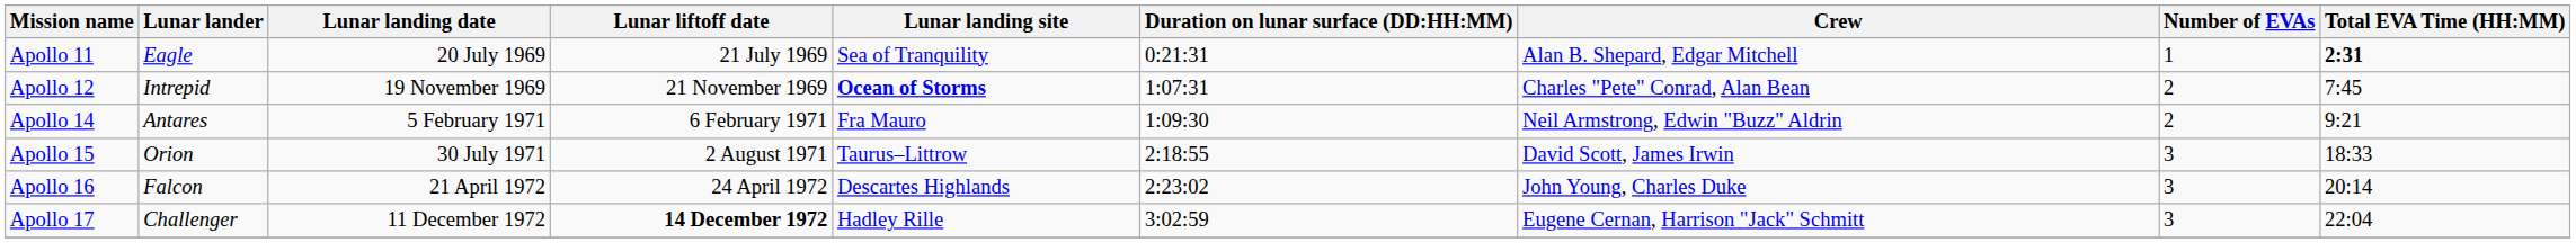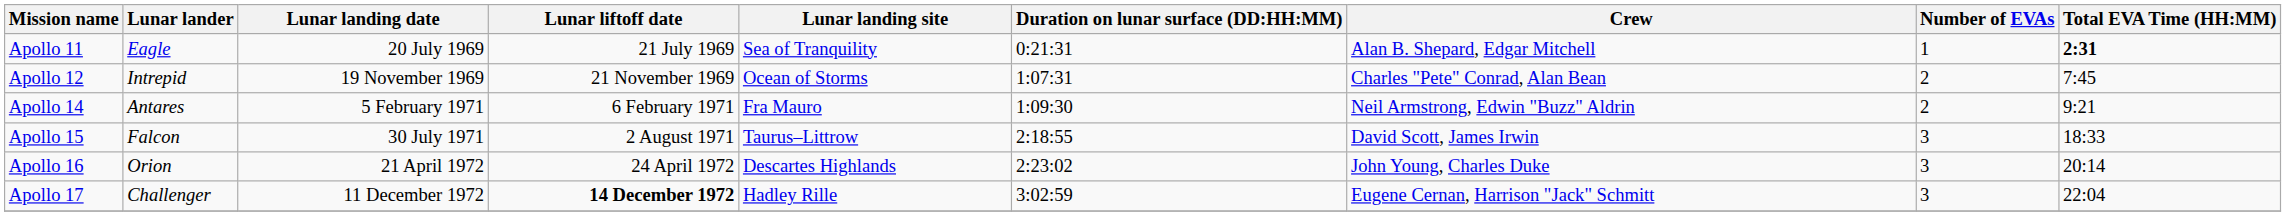Apollo 12 | Lunar landing site: bold -> normal
Apollo 15 | Lunar lander: Orion -> Falcon
Apollo 16 | Lunar lander: Falcon -> Orion
